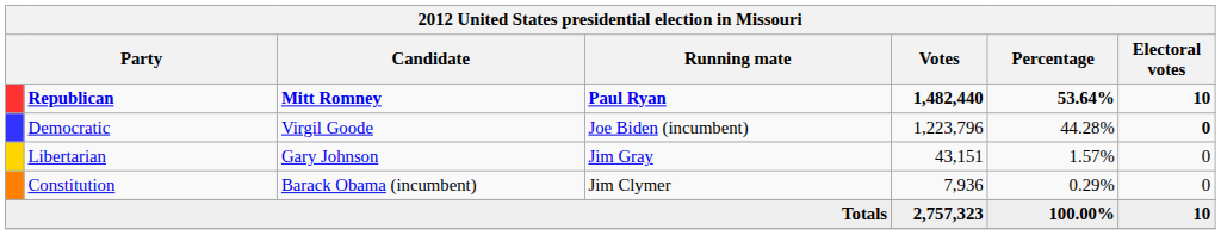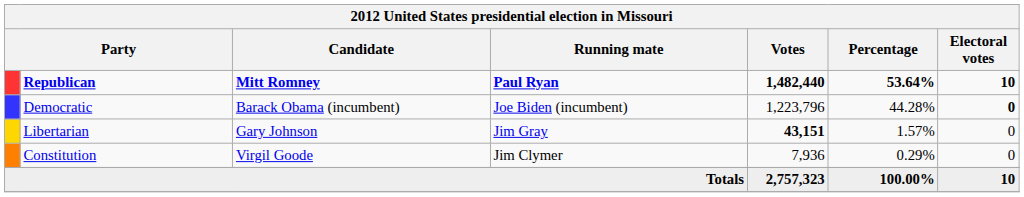Democratic | Candidate: Virgil Goode -> Barack Obama (incumbent)
Libertarian | Votes: normal -> bold
Constitution | Candidate: Barack Obama (incumbent) -> Virgil Goode
